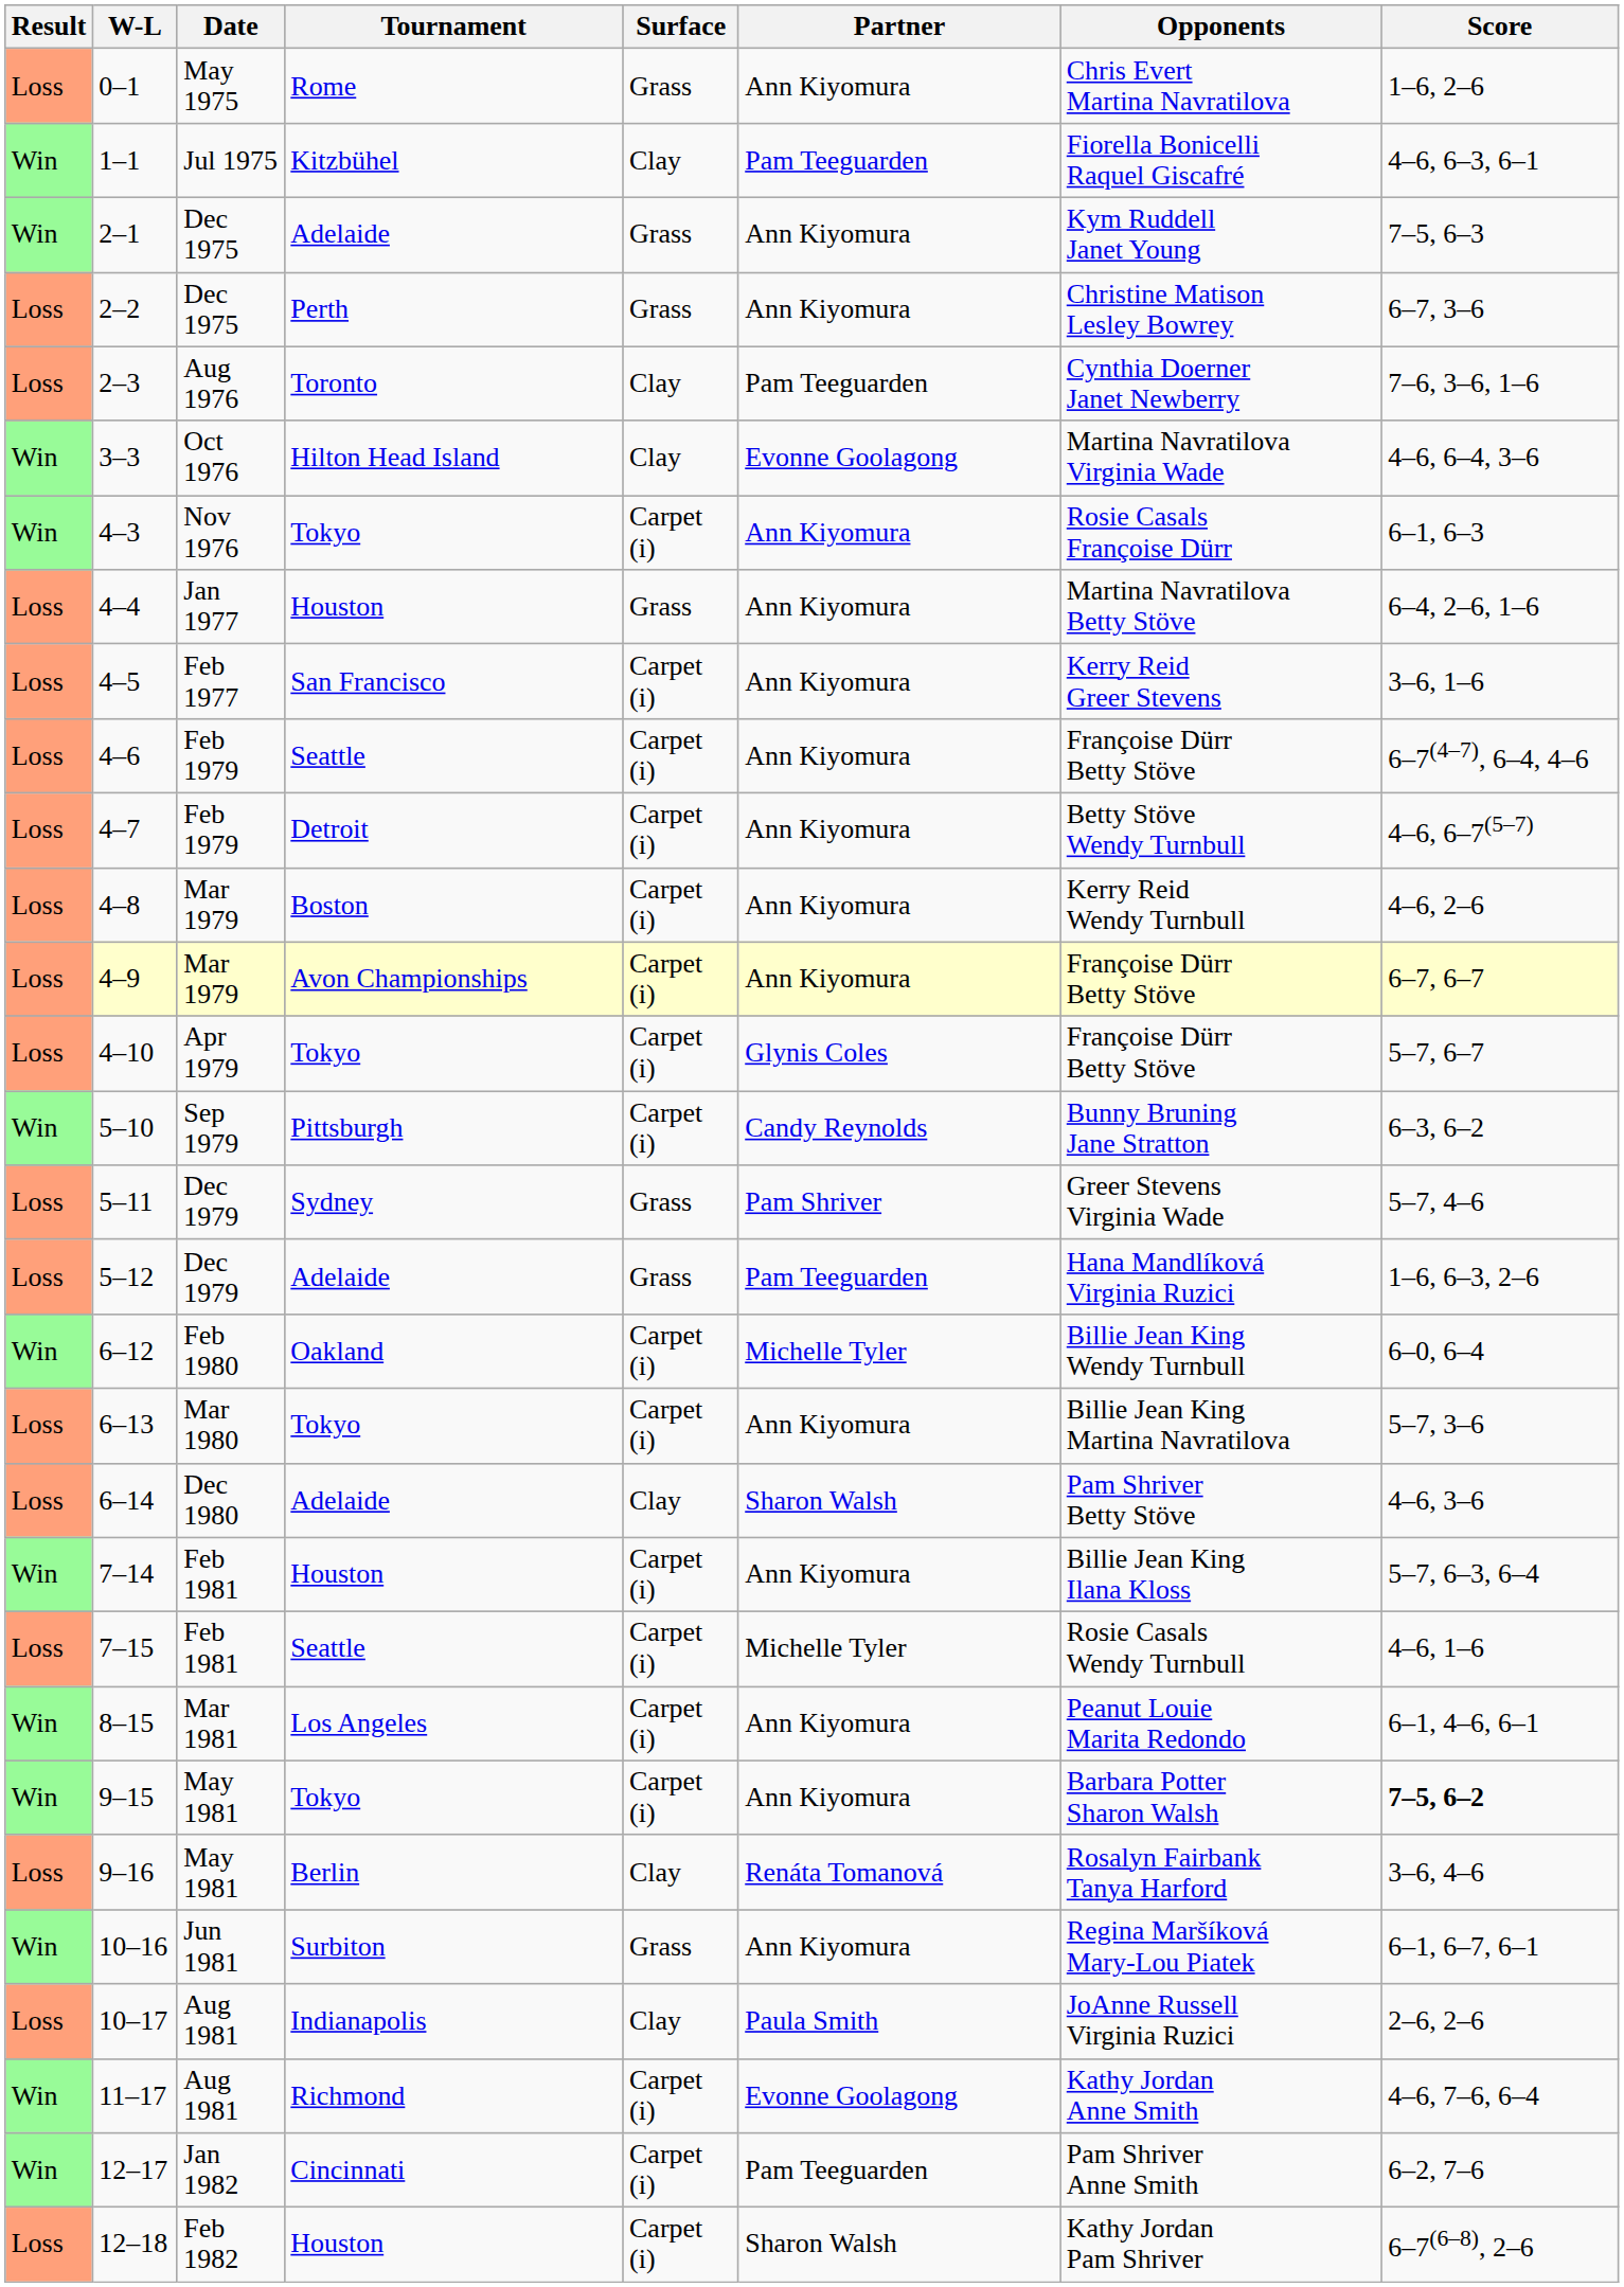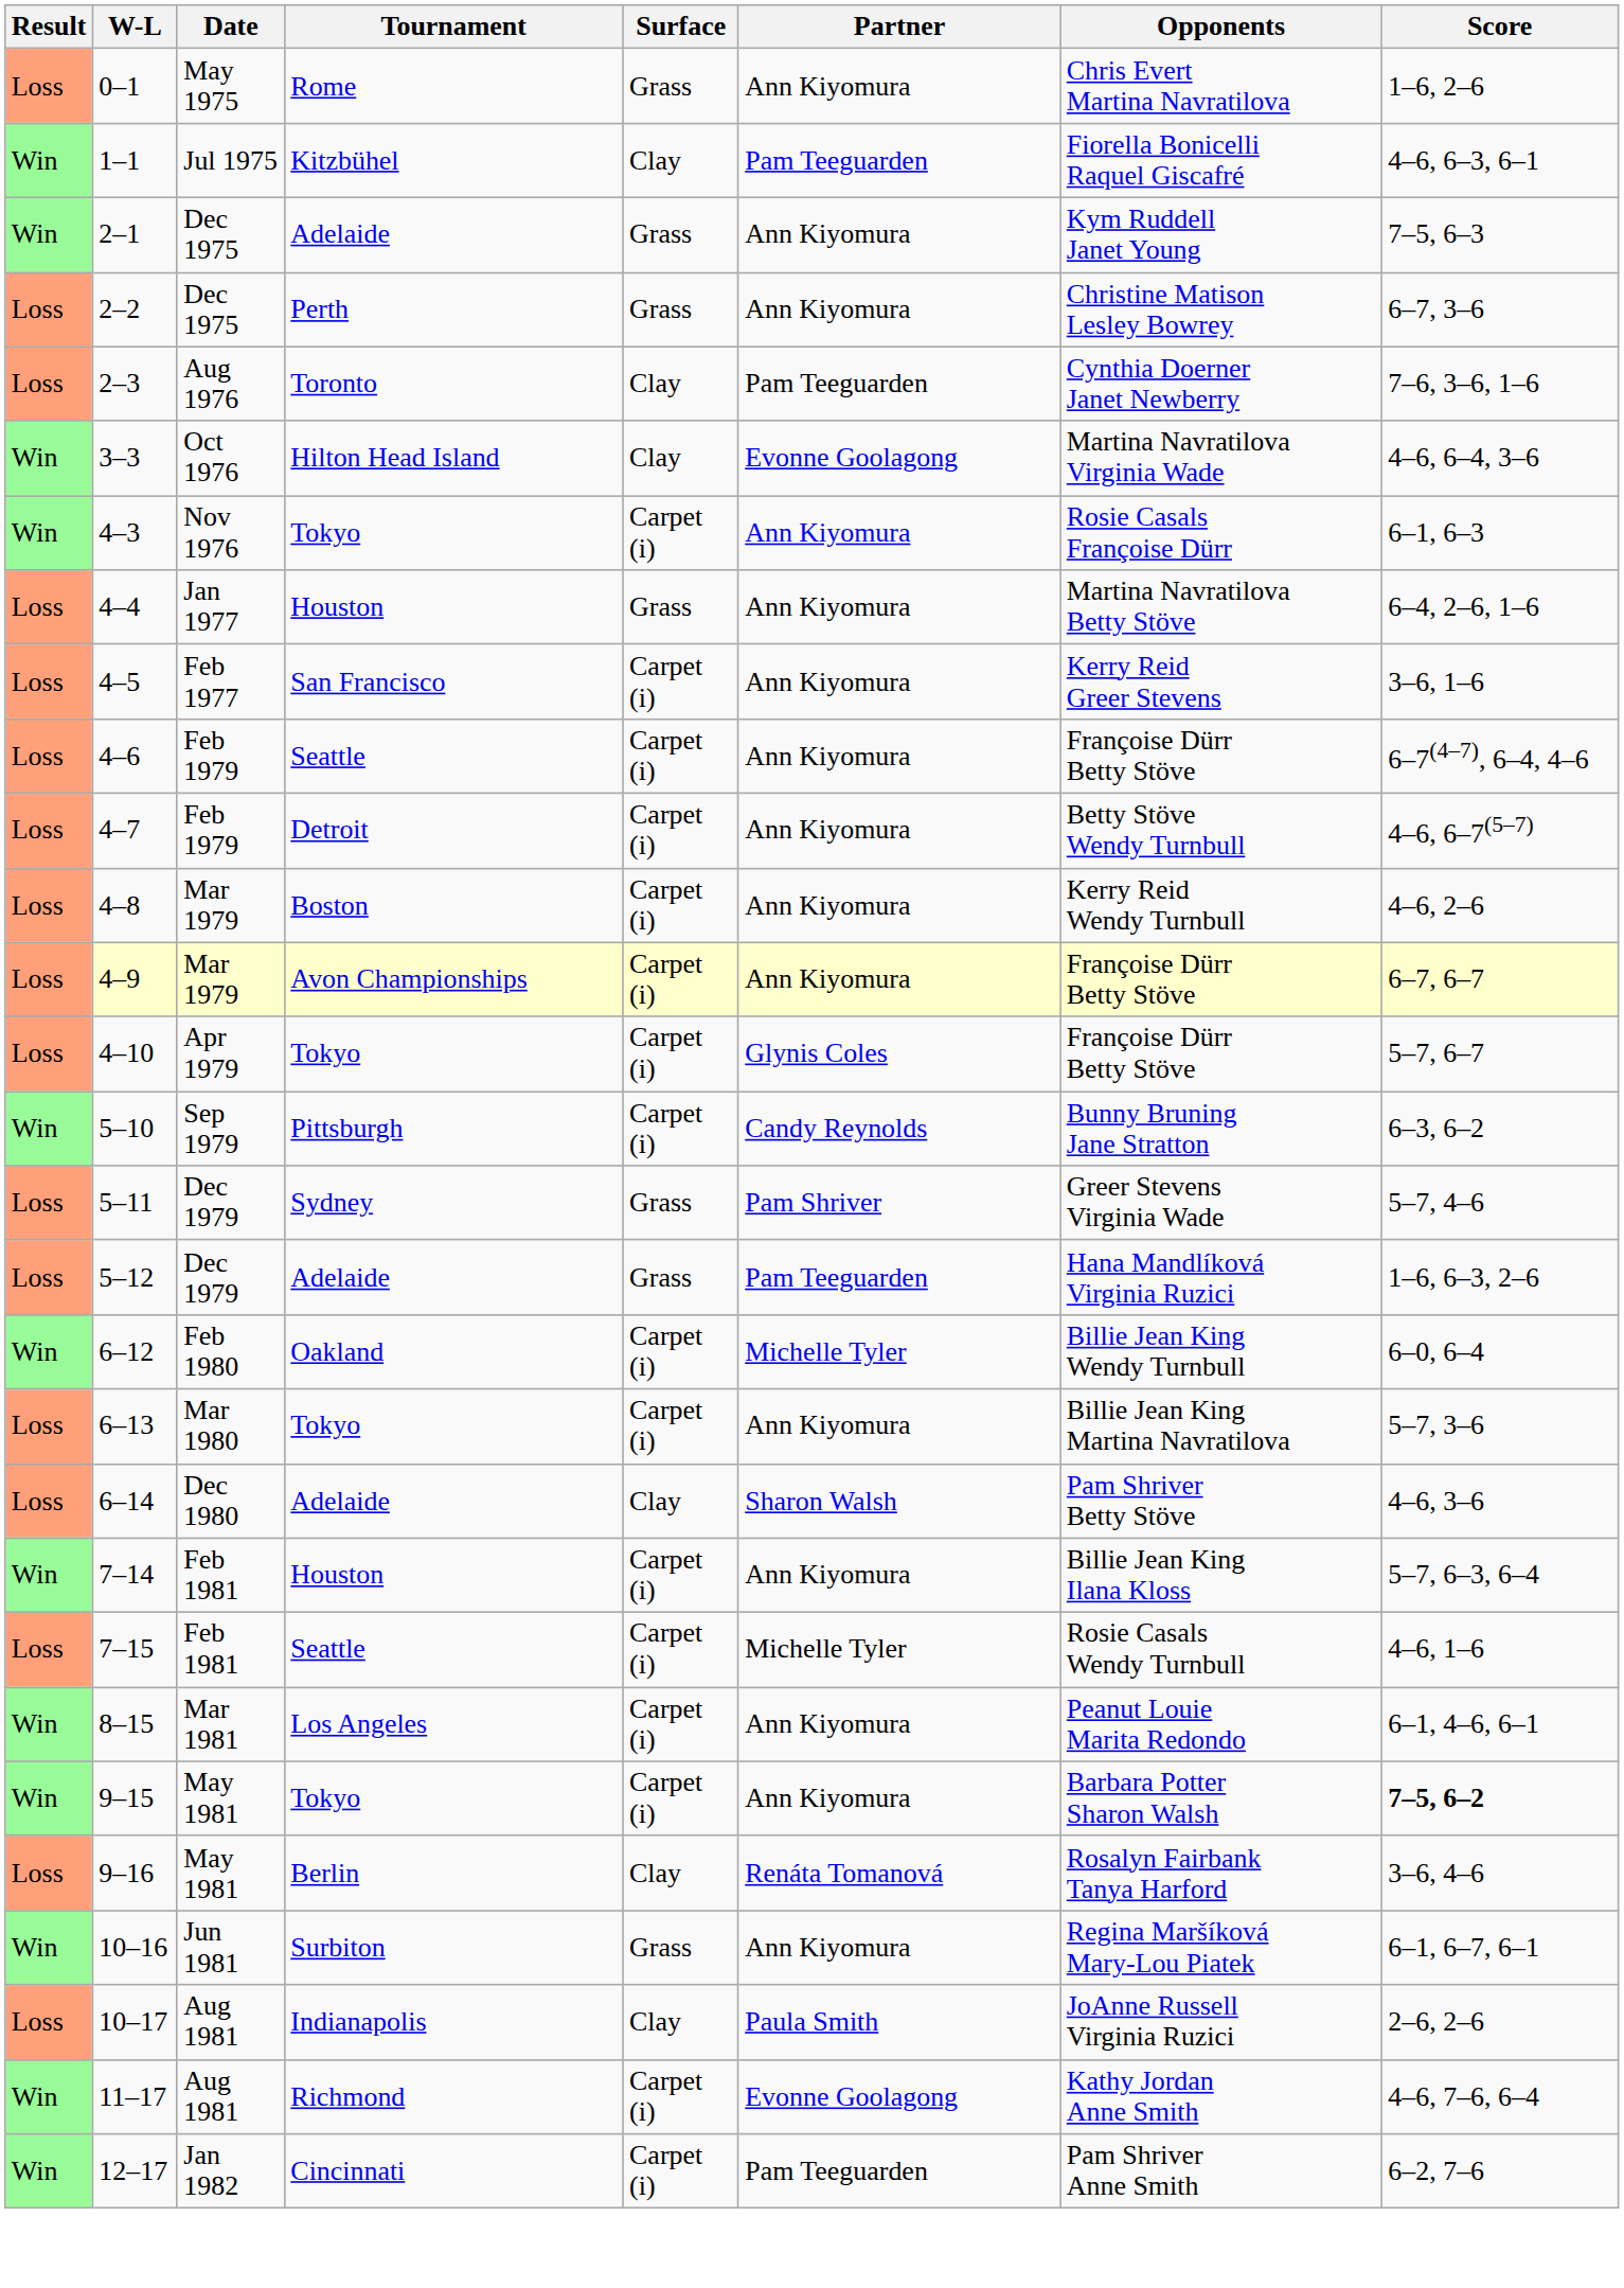- row: Loss | 12–18 | Feb 1982 | Houston | Carpet (i) | Sharon Walsh | Kathy Jordan Pam Shriver | 6–7(6–8), 2–6
